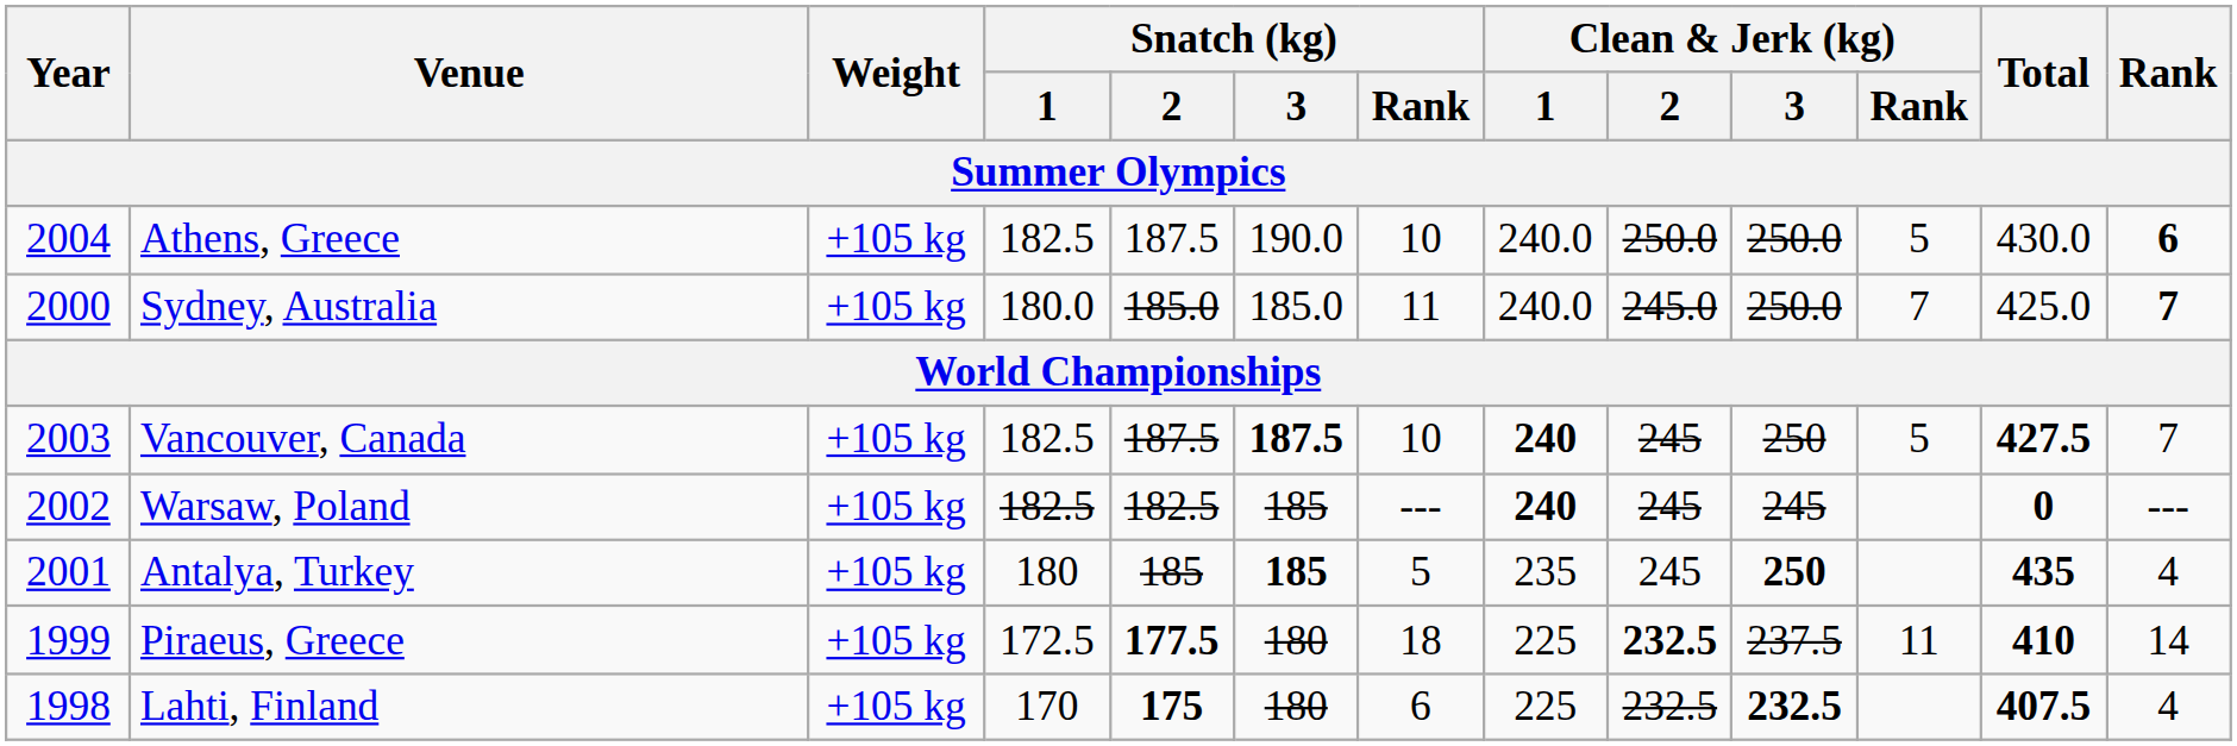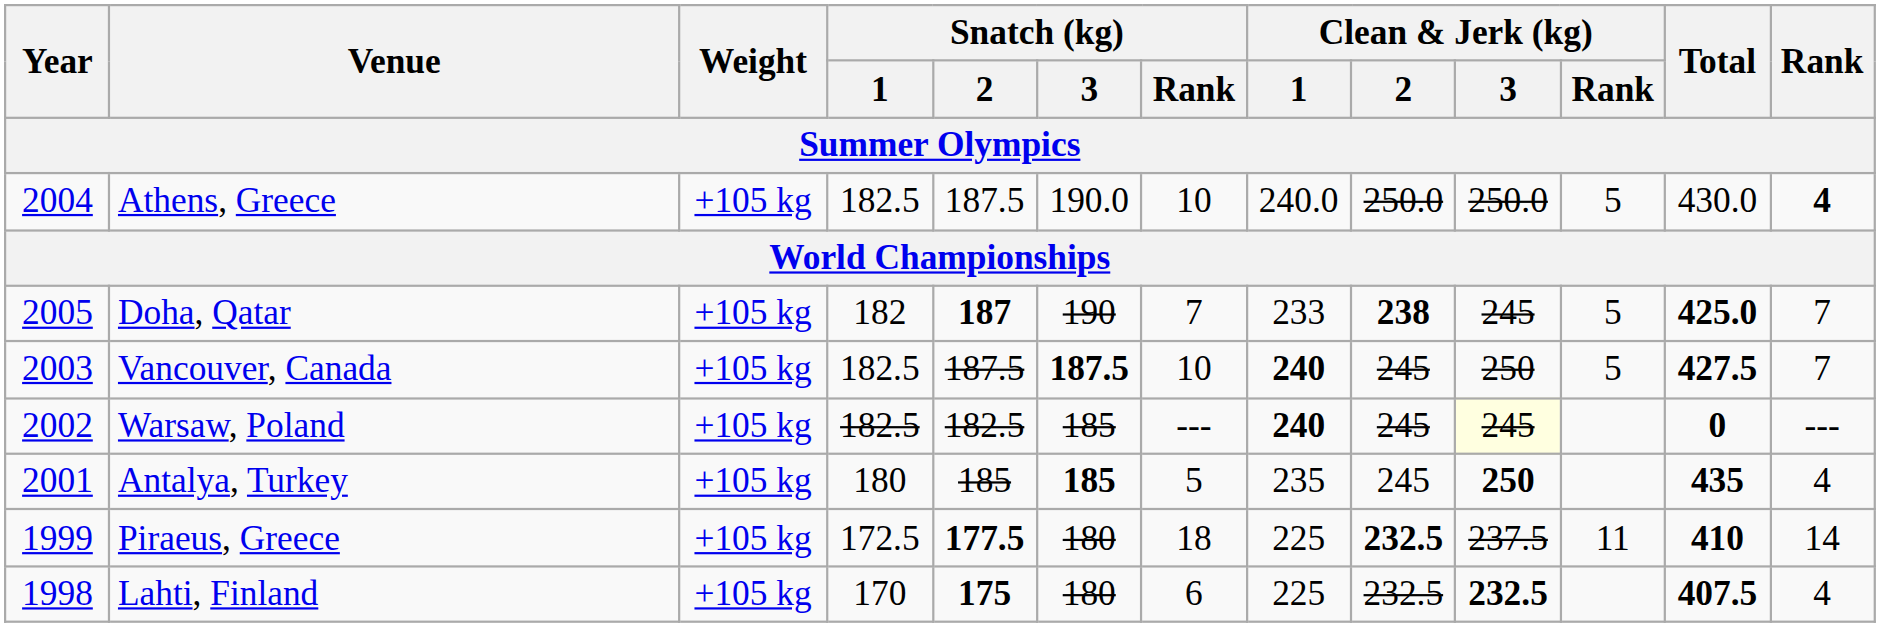Athens, Greece | Rank: 6 -> 4
- row: 2000 | Sydney, Australia | +105 kg | 180.0 | 185.0 | 185.0 | 11 | 240.0 | 245.0 | 250.0 | 7 | 425.0 | 7
+ row: 2005 | Doha, Qatar | +105 kg | 182 | 187 | 190 | 7 | 233 | 238 | 245 | 5 | 425.0 | 7
Warsaw, Poland | Clean & Jerk (kg) / 3: no background -> lightyellow background
